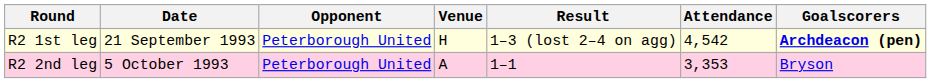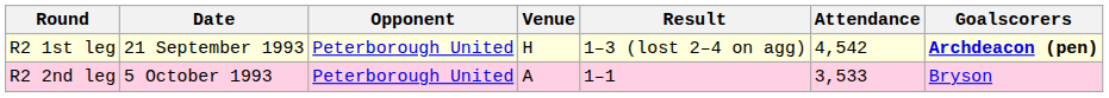R2 2nd leg | Attendance: 3,353 -> 3,533
